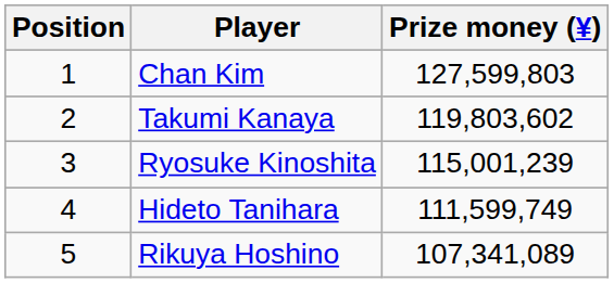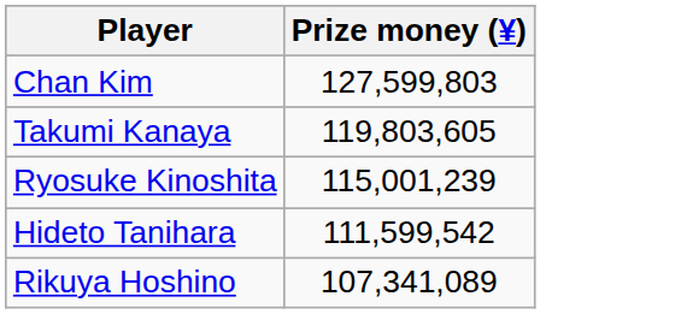- column: Position | 1 | 2 | 3 | 4 | 5
Takumi Kanaya | Prize money (¥): 119,803,602 -> 119,803,605
Hideto Tanihara | Prize money (¥): 111,599,749 -> 111,599,542
